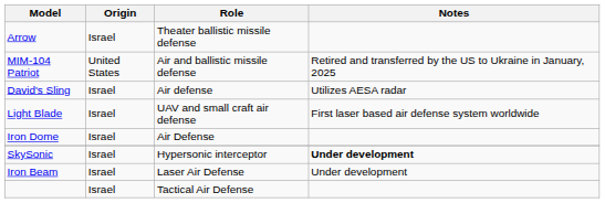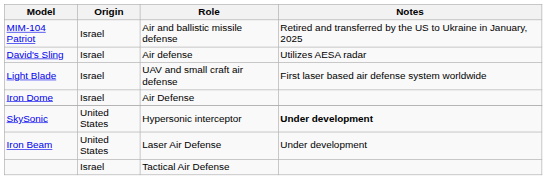- row: Arrow | Israel | Theater ballistic missile defense
MIM-104 Patriot | Origin: United States -> Israel
SkySonic | Origin: Israel -> United States
Iron Beam | Origin: Israel -> United States
